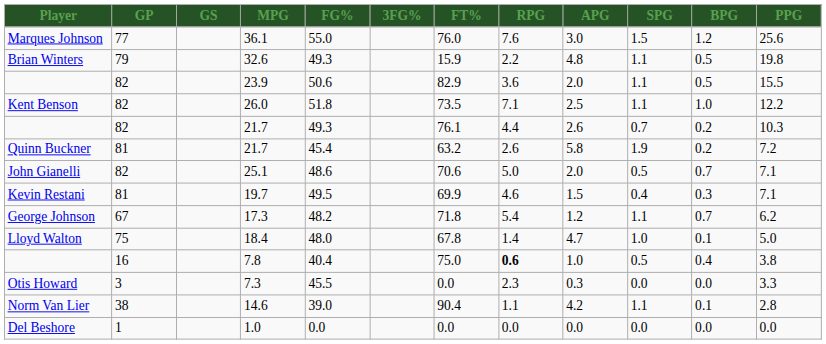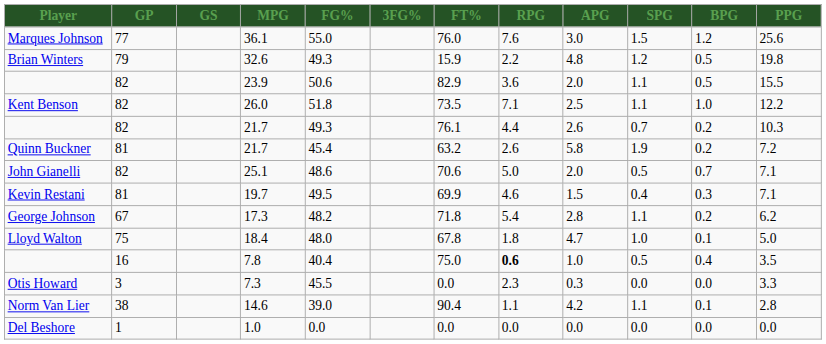32.6 | SPG: 1.1 -> 1.2
17.3 | APG: 1.2 -> 2.8
17.3 | BPG: 0.7 -> 0.2
18.4 | RPG: 1.4 -> 1.8
7.8 | PPG: 3.8 -> 3.5
